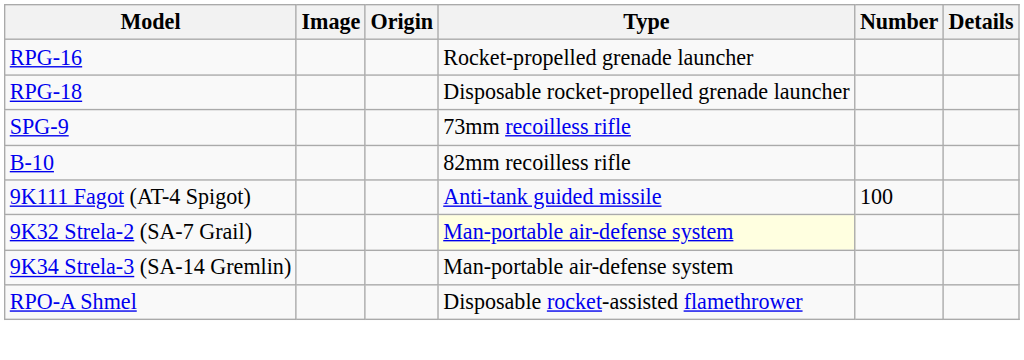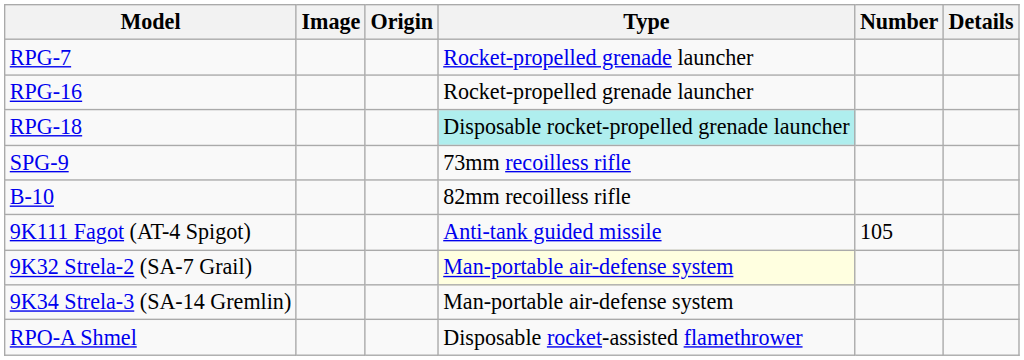+ row: RPG-7 | Rocket-propelled grenade launcher
RPG-18 | Type: no background -> paleturquoise background
9K111 Fagot (AT-4 Spigot) | Number: 100 -> 105
